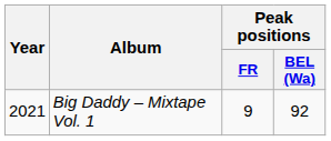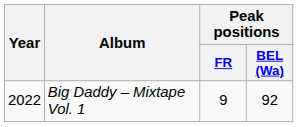Big Daddy – Mixtape Vol. 1 | Year: 2021 -> 2022
